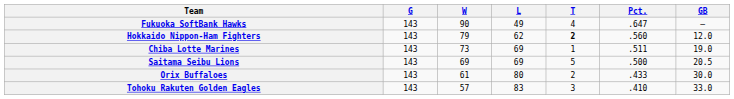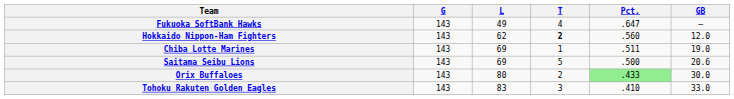- column: W | 90 | 79 | 73 | 69 | 61 | 57
Saitama Seibu Lions | GB: 20.5 -> 20.6
Orix Buffaloes | Pct.: no background -> lightgreen background
